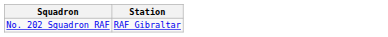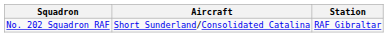+ column: Aircraft | Short Sunderland/Consolidated Catalina
